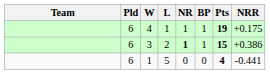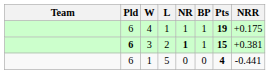3 | Pld: normal -> bold
3 | NRR: +0.386 -> +0.381
